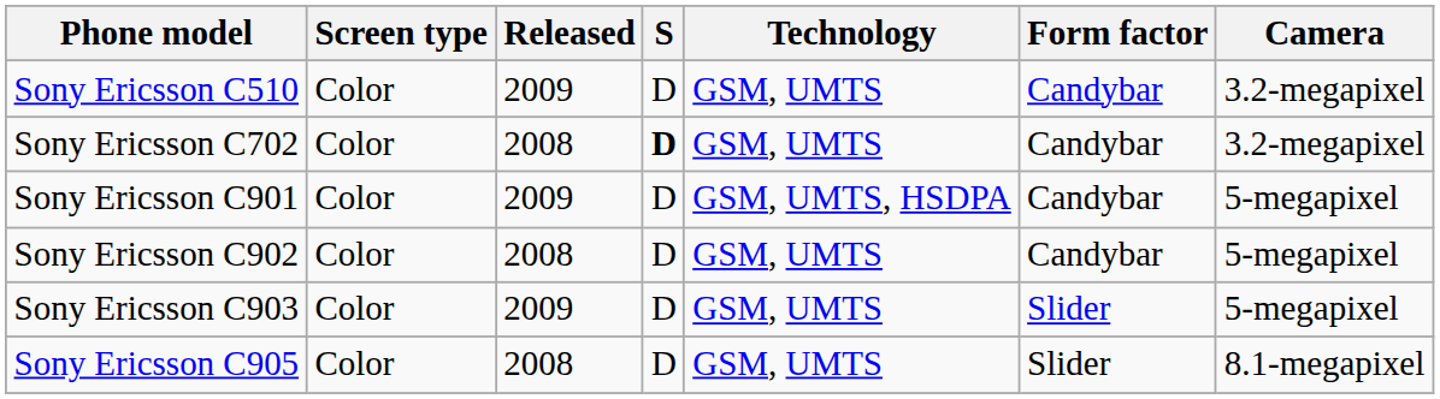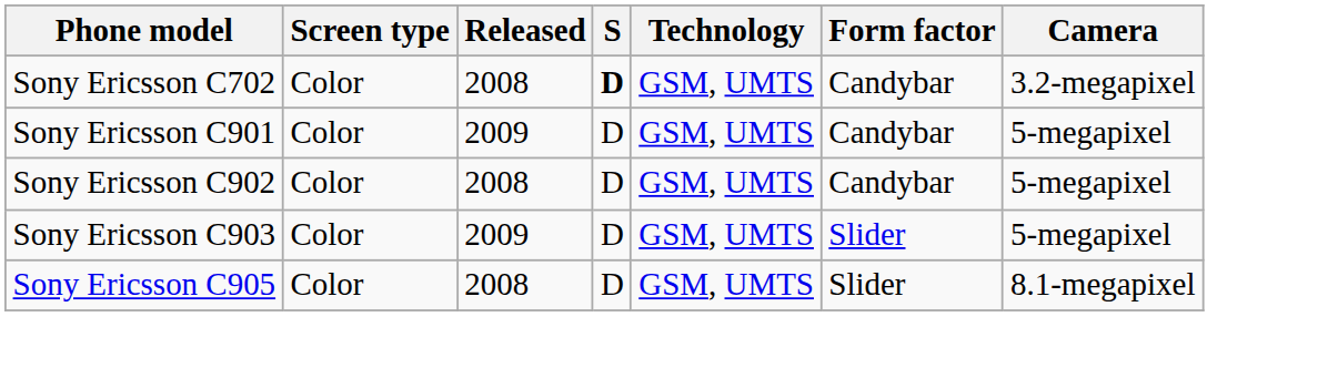- row: Sony Ericsson C510 | Color | 2009 | D | GSM, UMTS | Candybar | 3.2-megapixel
Sony Ericsson C901 | Technology: GSM, UMTS, HSDPA -> GSM, UMTS
